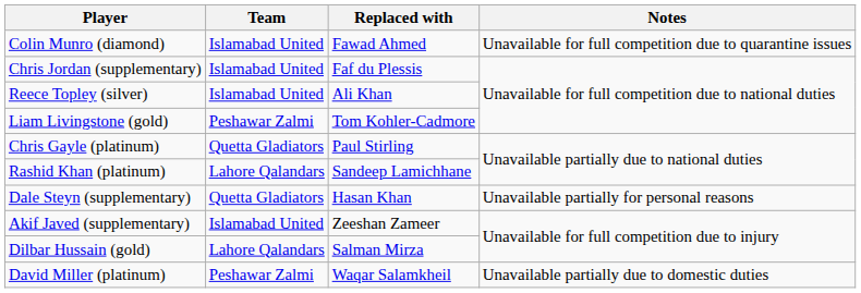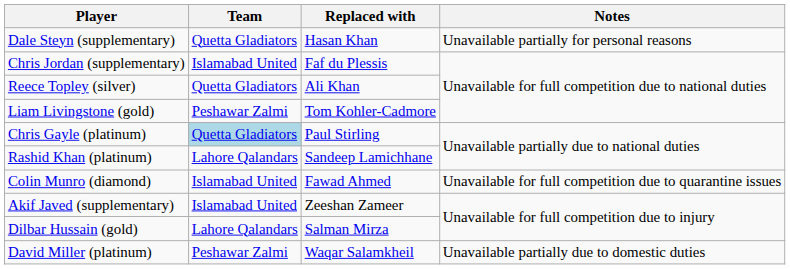rows swapped: Colin Munro (diamond) <-> Dale Steyn (supplementary)
Reece Topley (silver) | Team: Islamabad United -> Quetta Gladiators
Chris Gayle (platinum) | Team: no background -> lightblue background
